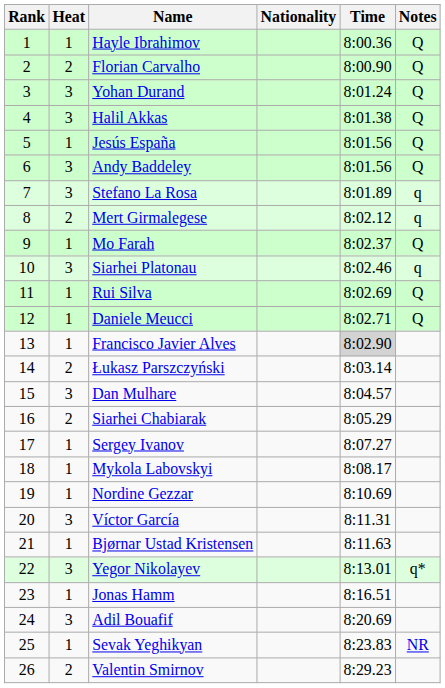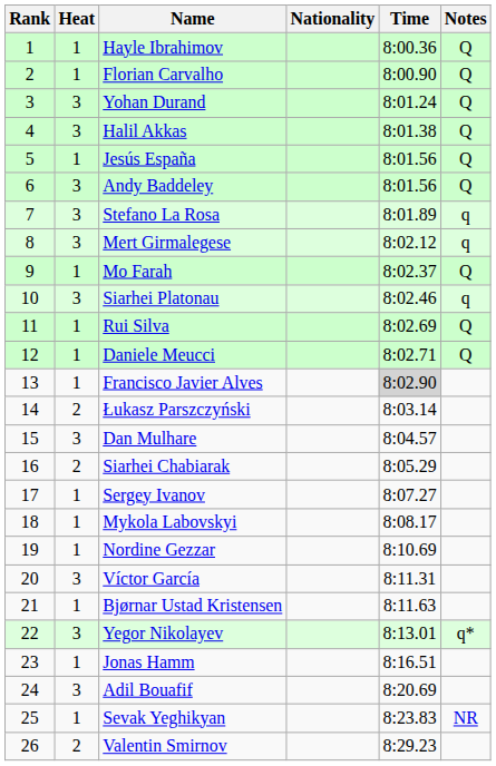Florian Carvalho | Heat: 2 -> 1
Mert Girmalegese | Heat: 2 -> 3
